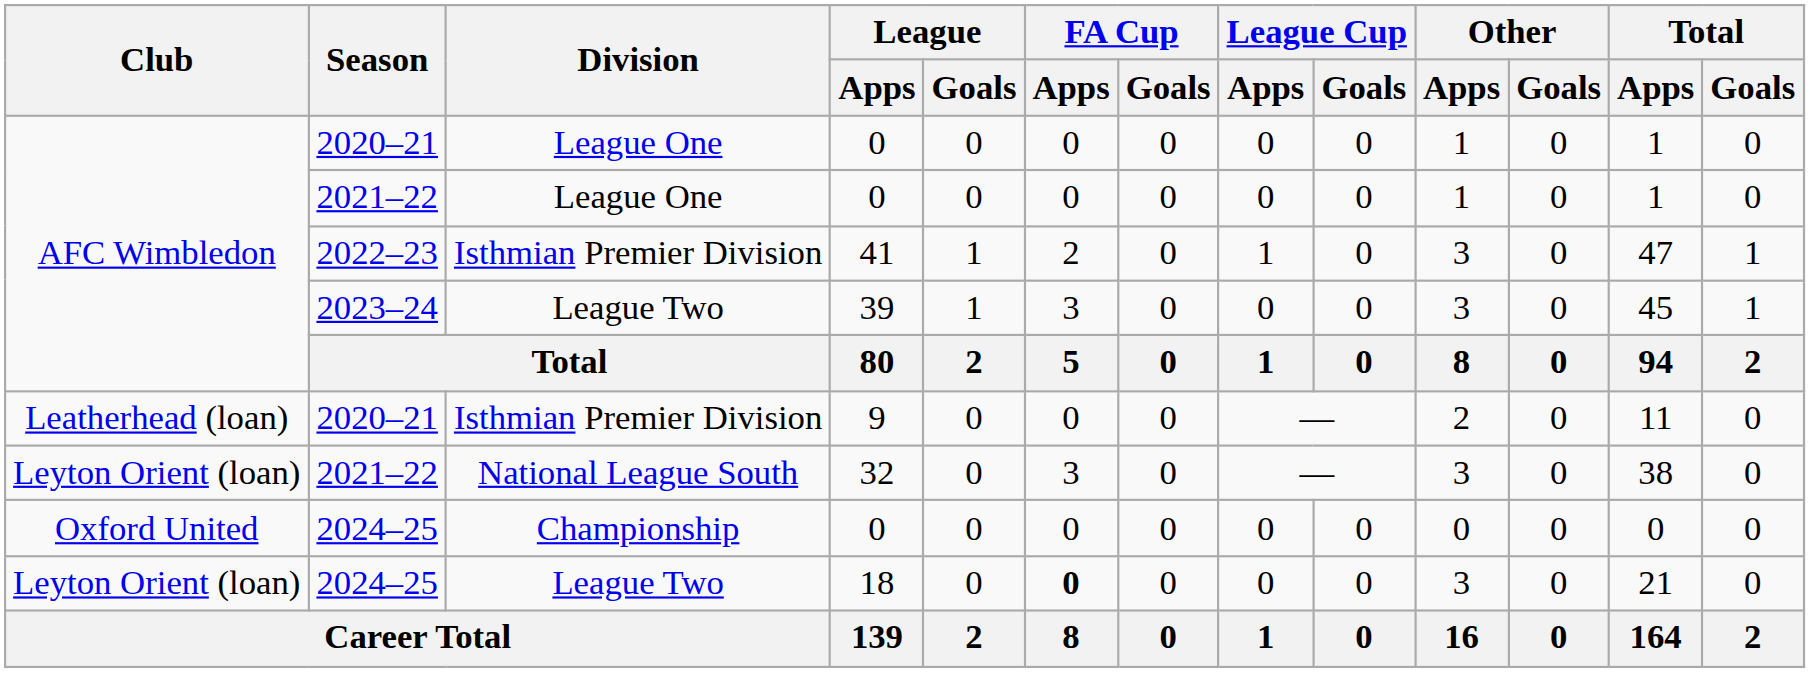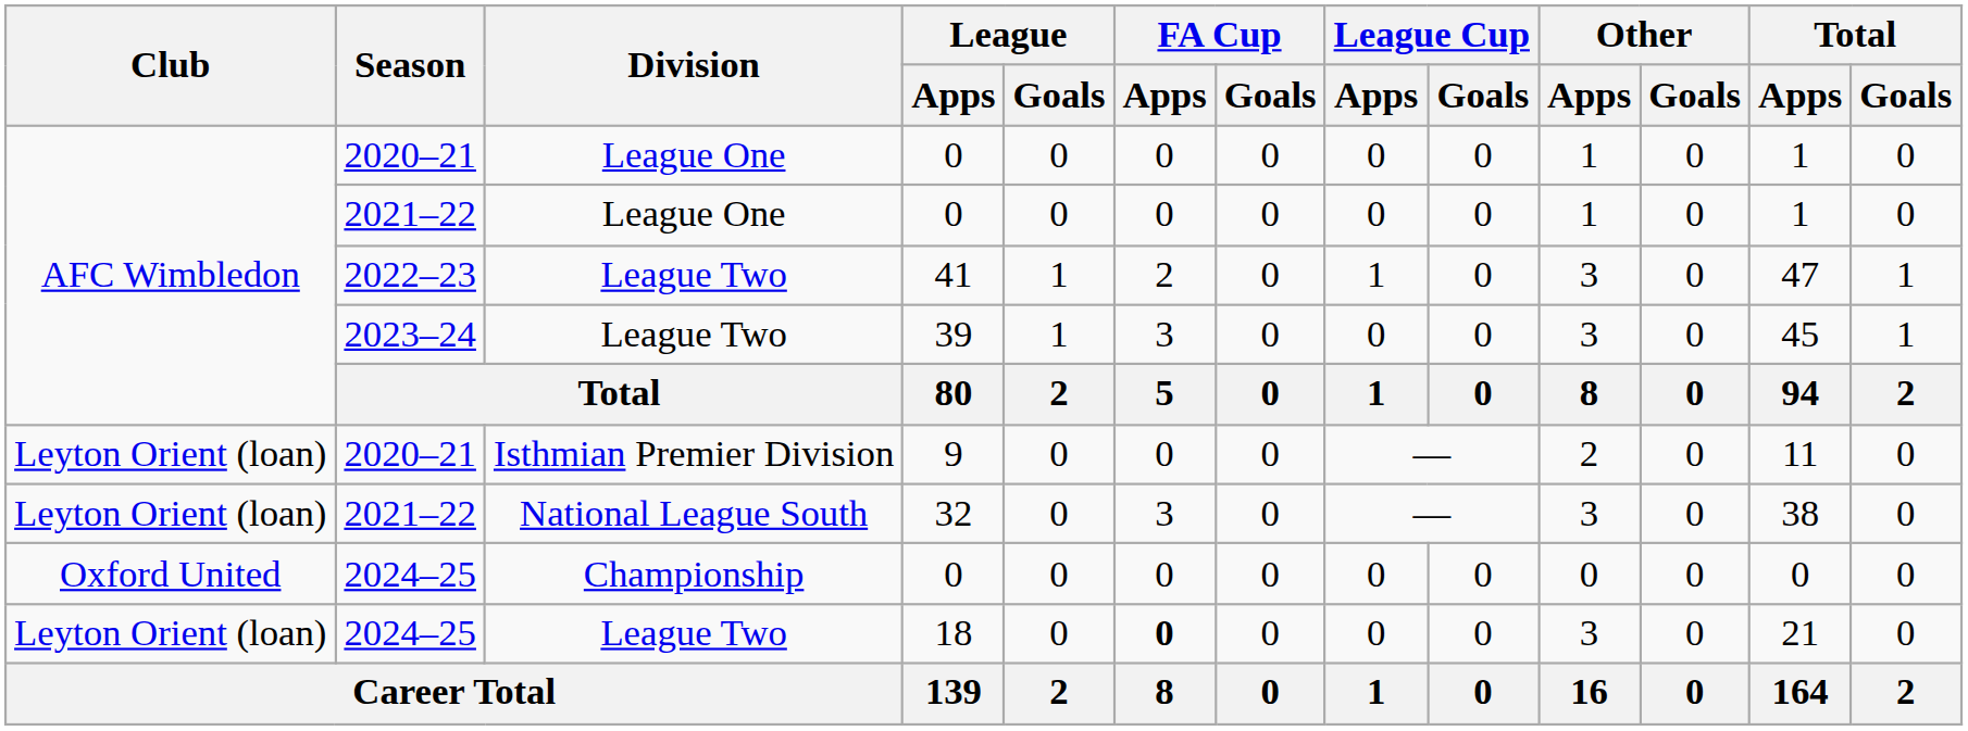41 | Division: Isthmian Premier Division -> League Two
9 | Club: Leatherhead (loan) -> Leyton Orient (loan)
